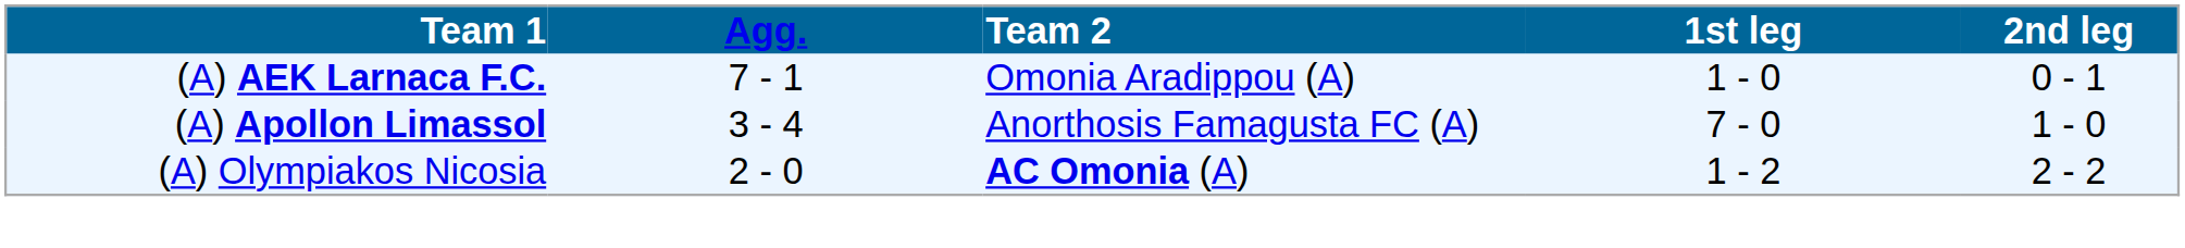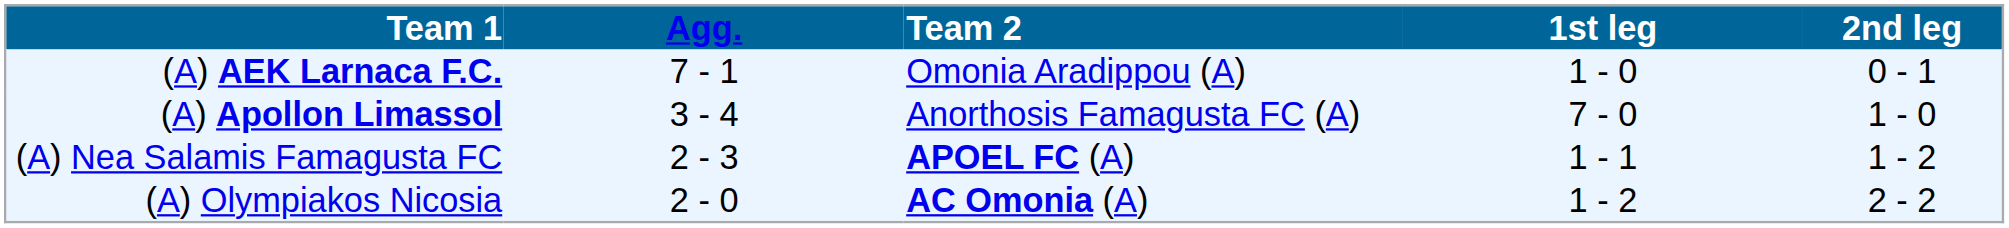+ row: (A) Nea Salamis Famagusta FC | 2 - 3 | APOEL FC (A) | 1 - 1 | 1 - 2
